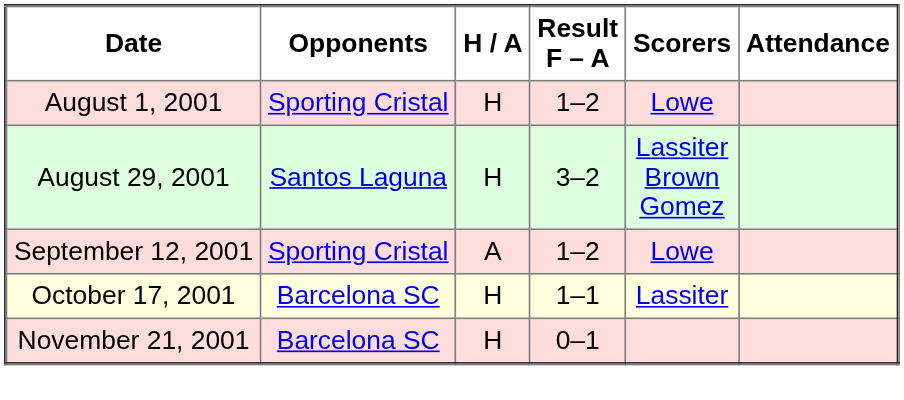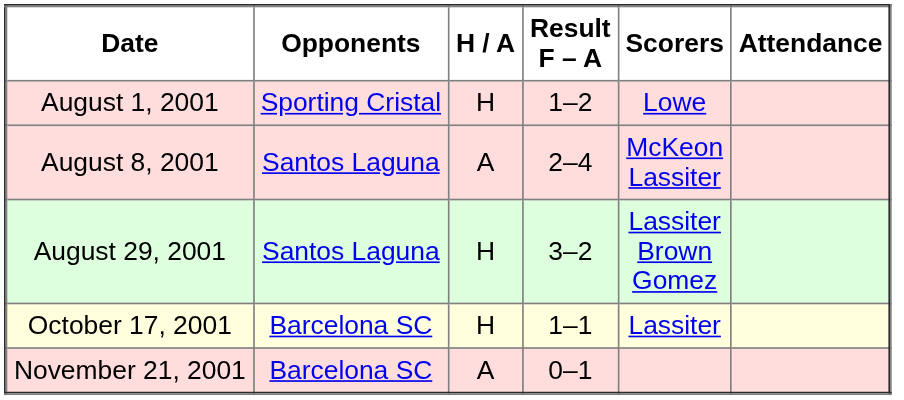+ row: August 8, 2001 | Santos Laguna | A | 2–4 | McKeon Lassiter
- row: September 12, 2001 | Sporting Cristal | A | 1–2 | Lowe
November 21, 2001 | H / A: H -> A
